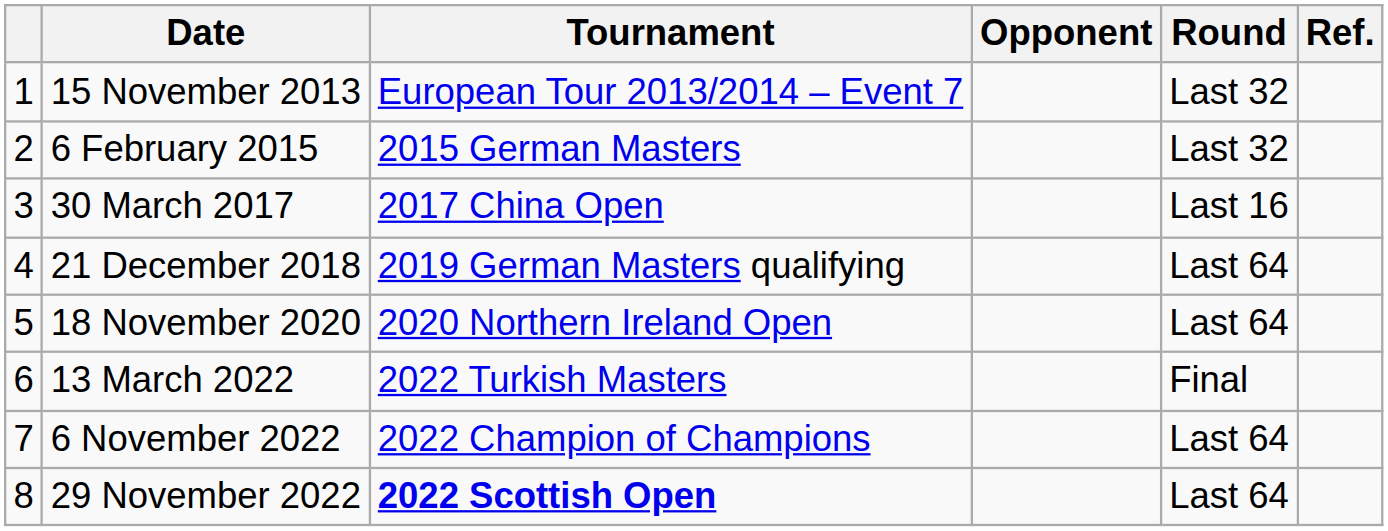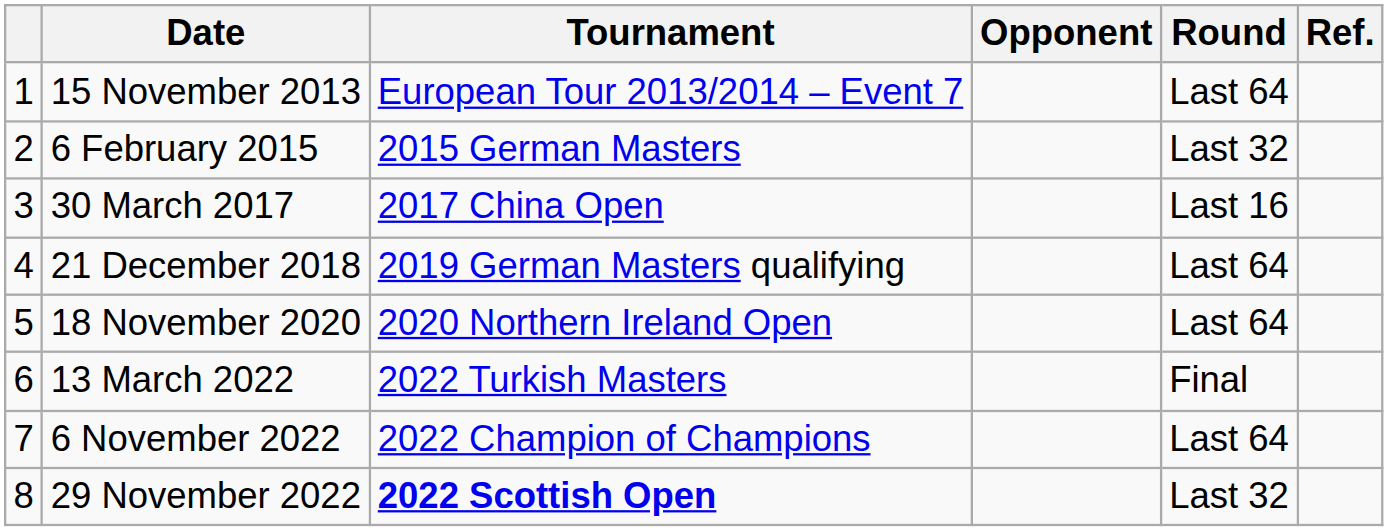15 November 2013 | Round: Last 32 -> Last 64
29 November 2022 | Round: Last 64 -> Last 32
